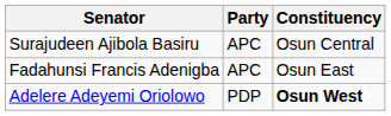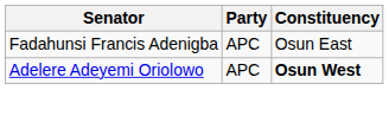- row: Surajudeen Ajibola Basiru | APC | Osun Central
Adelere Adeyemi Oriolowo | Party: PDP -> APC
